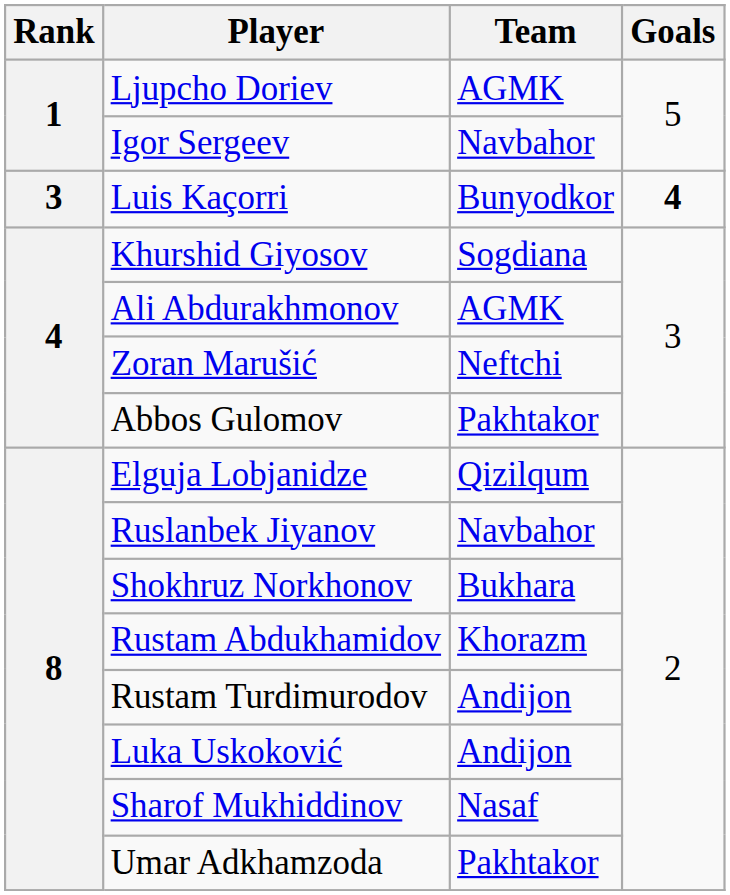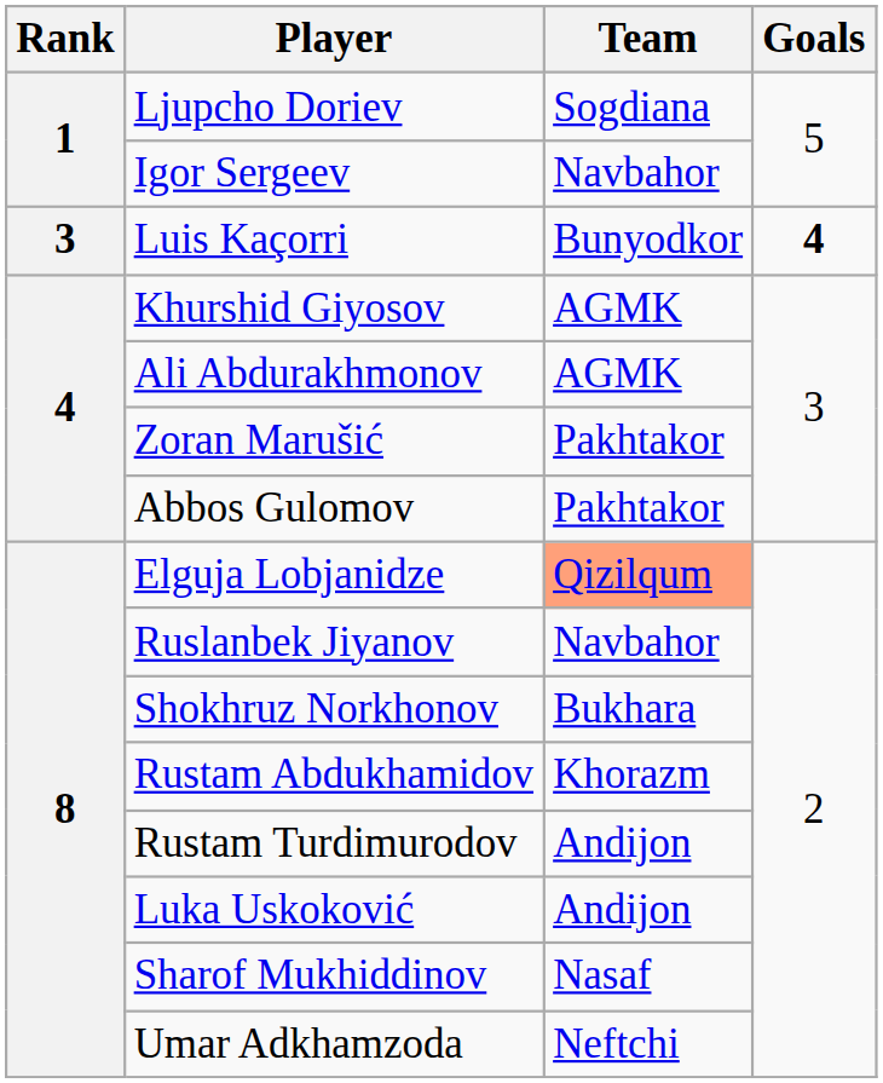Ljupcho Doriev | Team: AGMK -> Sogdiana
Khurshid Giyosov | Team: Sogdiana -> AGMK
Zoran Marušić | Team: Neftchi -> Pakhtakor
Elguja Lobjanidze | Team: no background -> lightsalmon background
Umar Adkhamzoda | Team: Pakhtakor -> Neftchi
